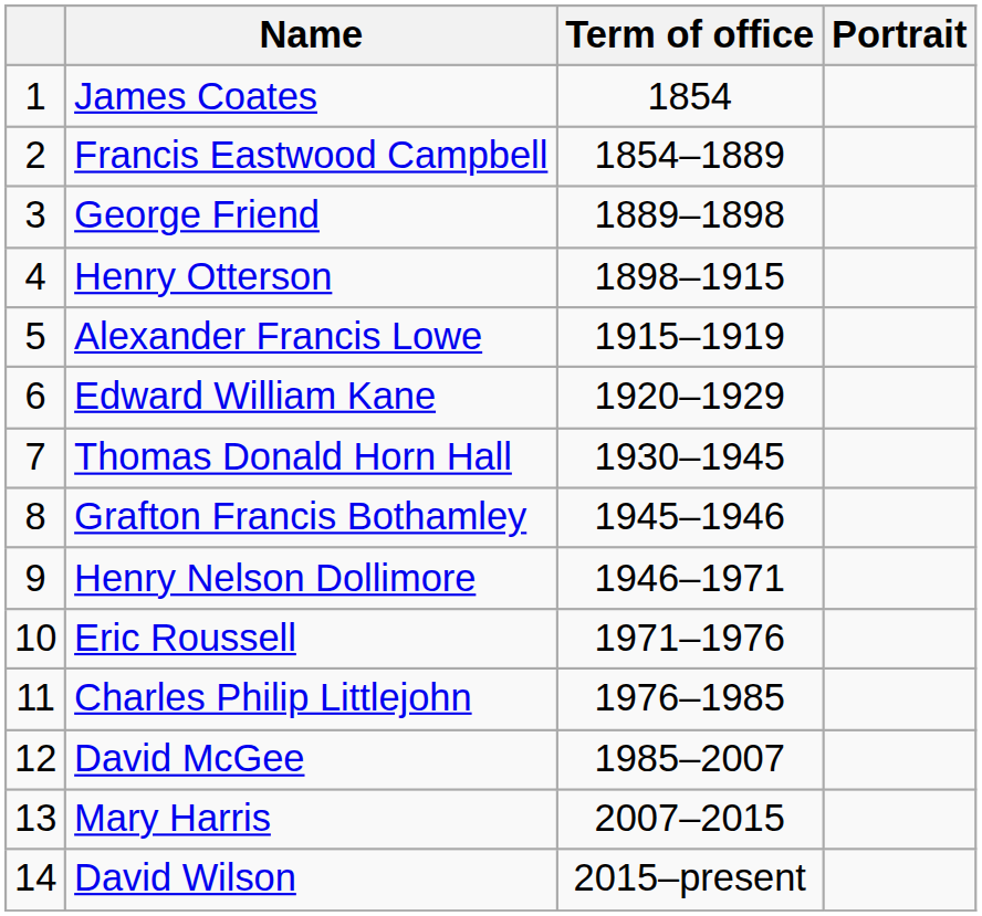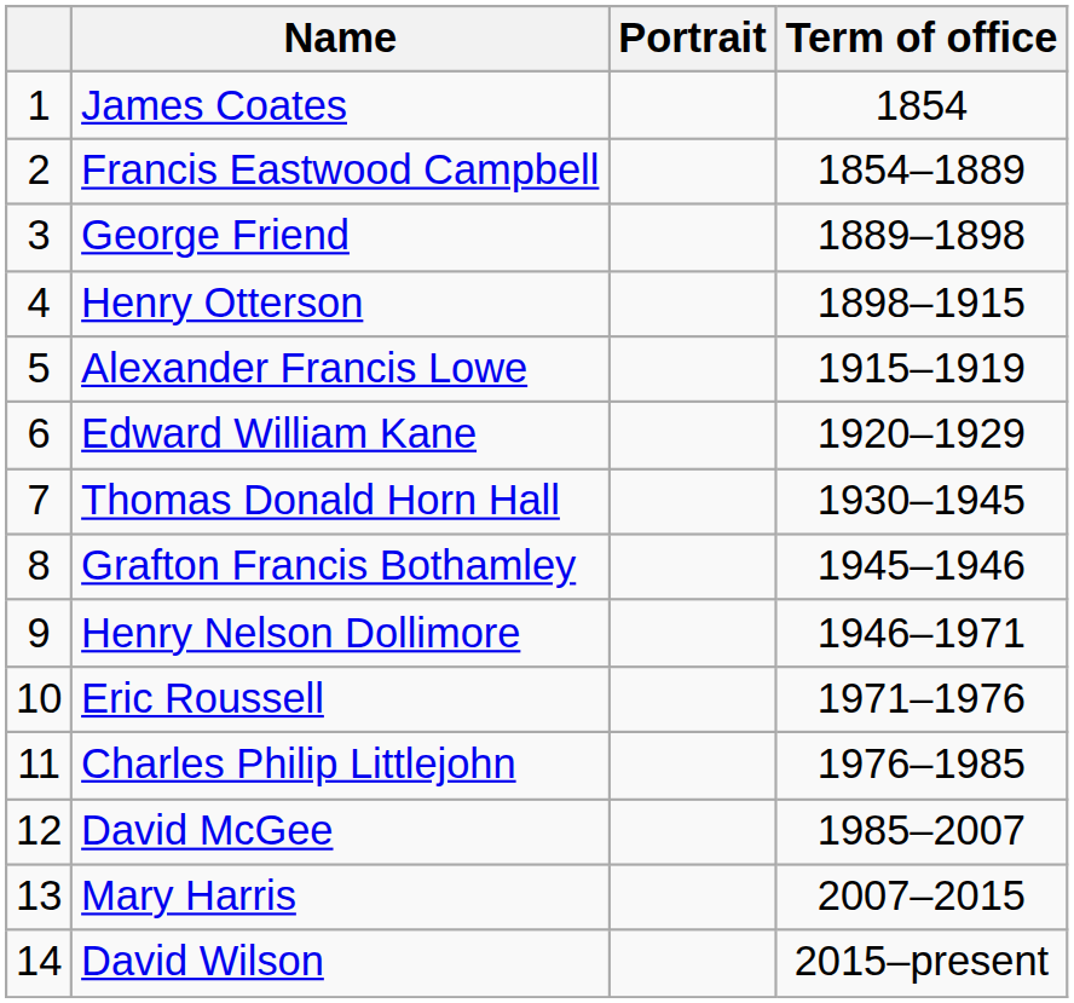columns swapped: Portrait <-> Term of office
